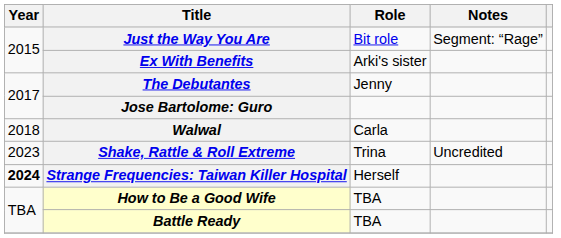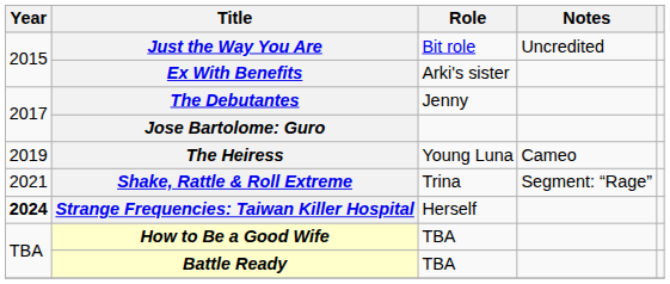Just the Way You Are | Notes: Segment: “Rage” -> Uncredited
- row: 2018 | Walwal | Carla
+ row: 2019 | The Heiress | Young Luna | Cameo
Shake, Rattle & Roll Extreme | Year: 2023 -> 2021
Shake, Rattle & Roll Extreme | Notes: Uncredited -> Segment: “Rage”
